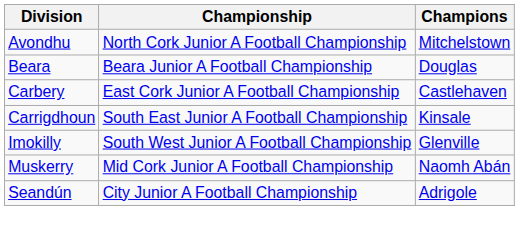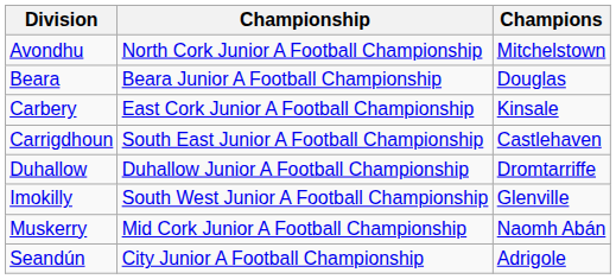Carbery | Champions: Castlehaven -> Kinsale
Carrigdhoun | Champions: Kinsale -> Castlehaven
+ row: Duhallow | Duhallow Junior A Football Championship | Dromtarriffe
